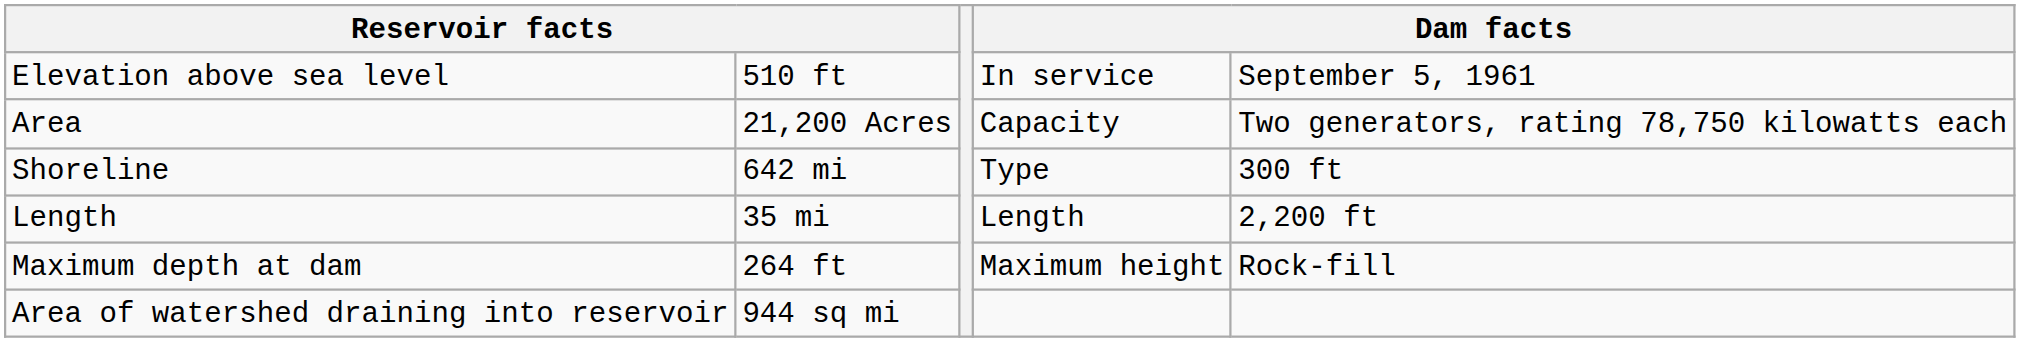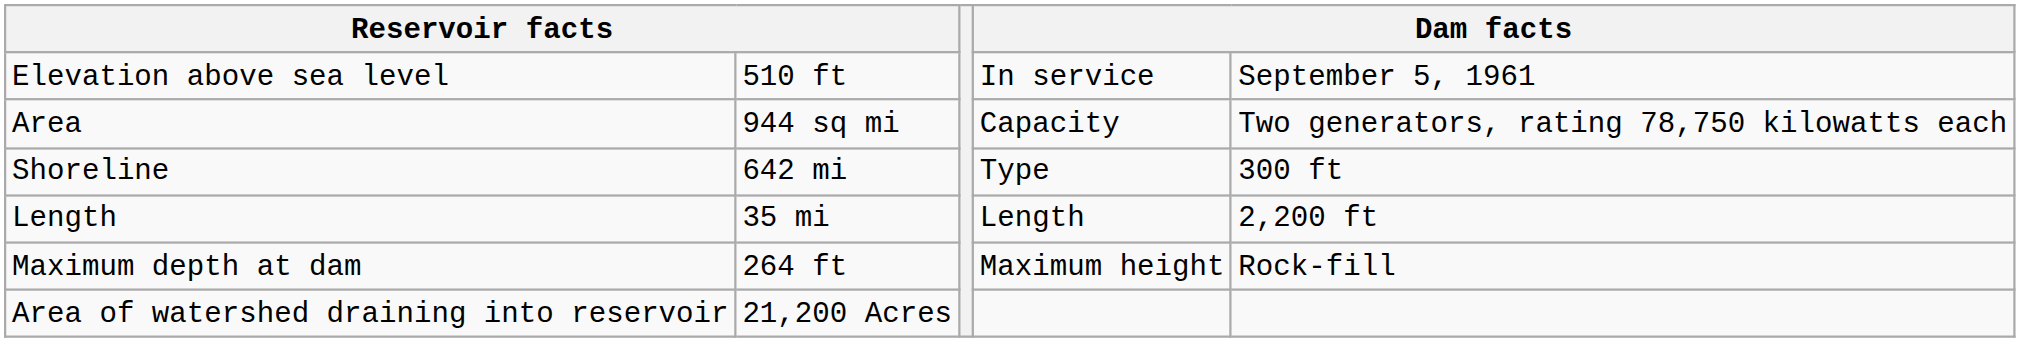Area | column 2: 21,200 Acres -> 944 sq mi
Area of watershed draining into reservoir | column 2: 944 sq mi -> 21,200 Acres
